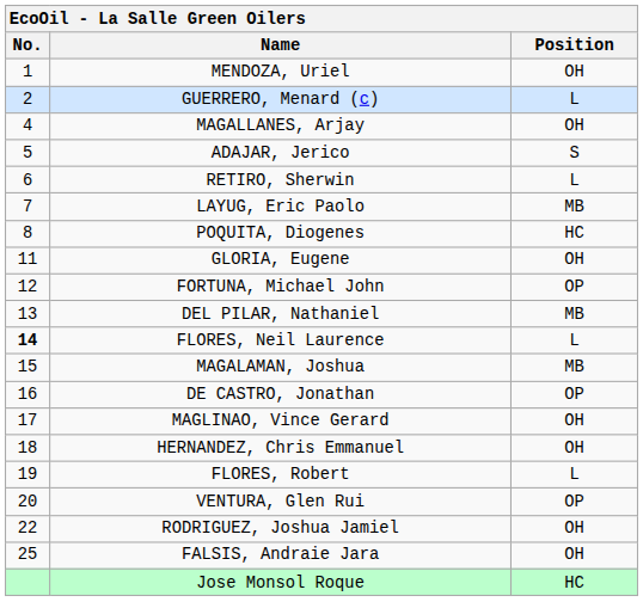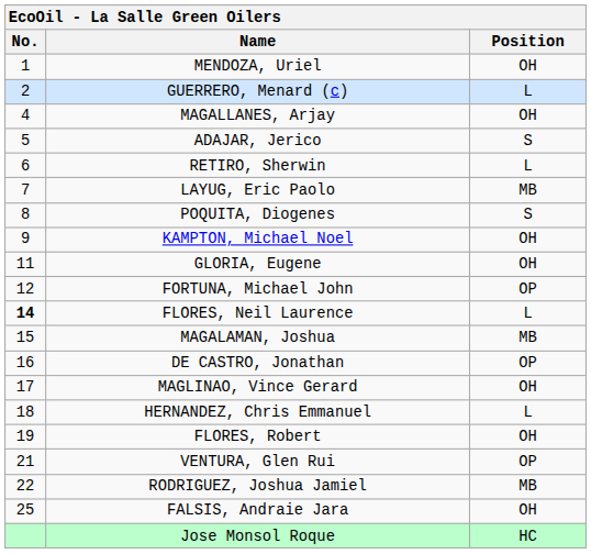POQUITA, Diogenes | Position: HC -> S
+ row: 9 | KAMPTON, Michael Noel | OH
- row: 13 | DEL PILAR, Nathaniel | MB
HERNANDEZ, Chris Emmanuel | Position: OH -> L
FLORES, Robert | Position: L -> OH
VENTURA, Glen Rui | No.: 20 -> 21
RODRIGUEZ, Joshua Jamiel | Position: OH -> MB
